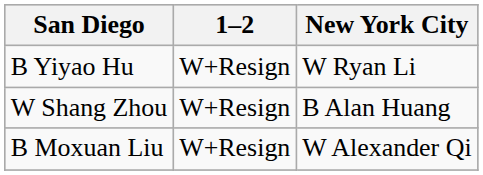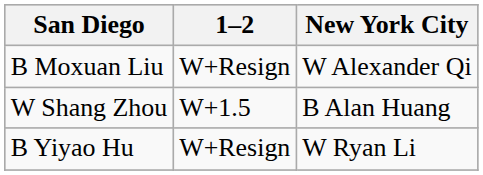rows swapped: B Yiyao Hu <-> B Moxuan Liu
W Shang Zhou | 1–2: W+Resign -> W+1.5
